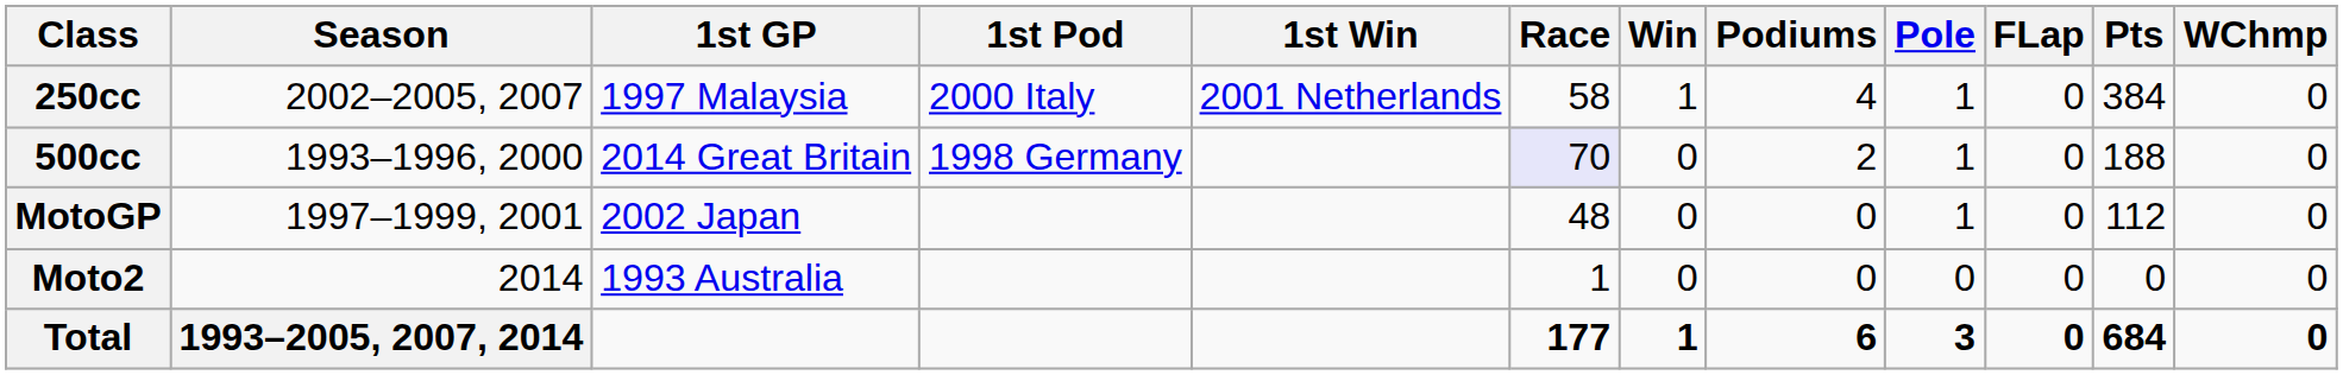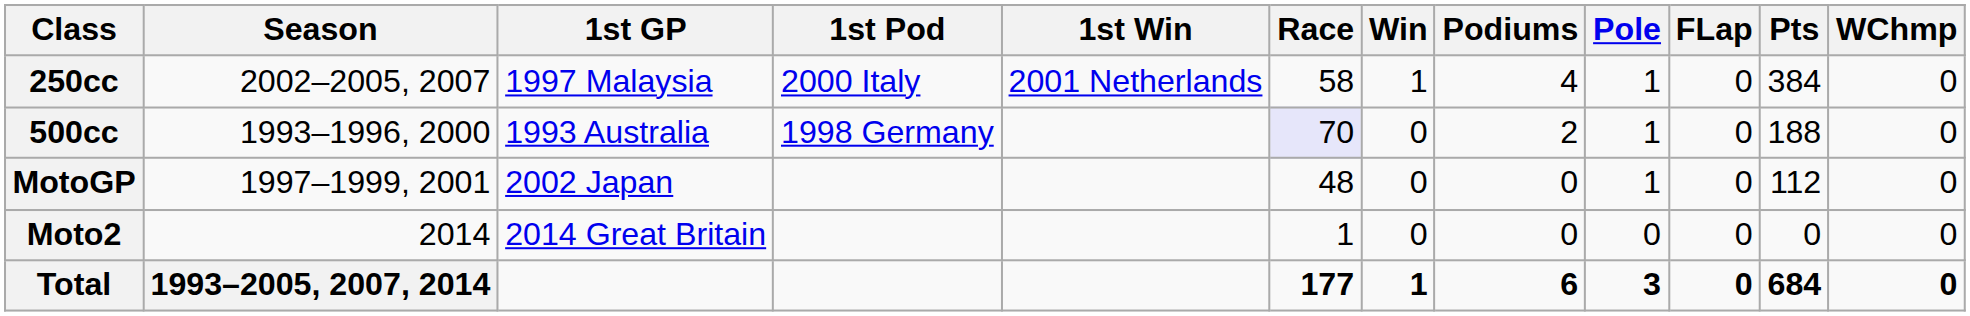500cc | 1st GP: 2014 Great Britain -> 1993 Australia
Moto2 | 1st GP: 1993 Australia -> 2014 Great Britain
